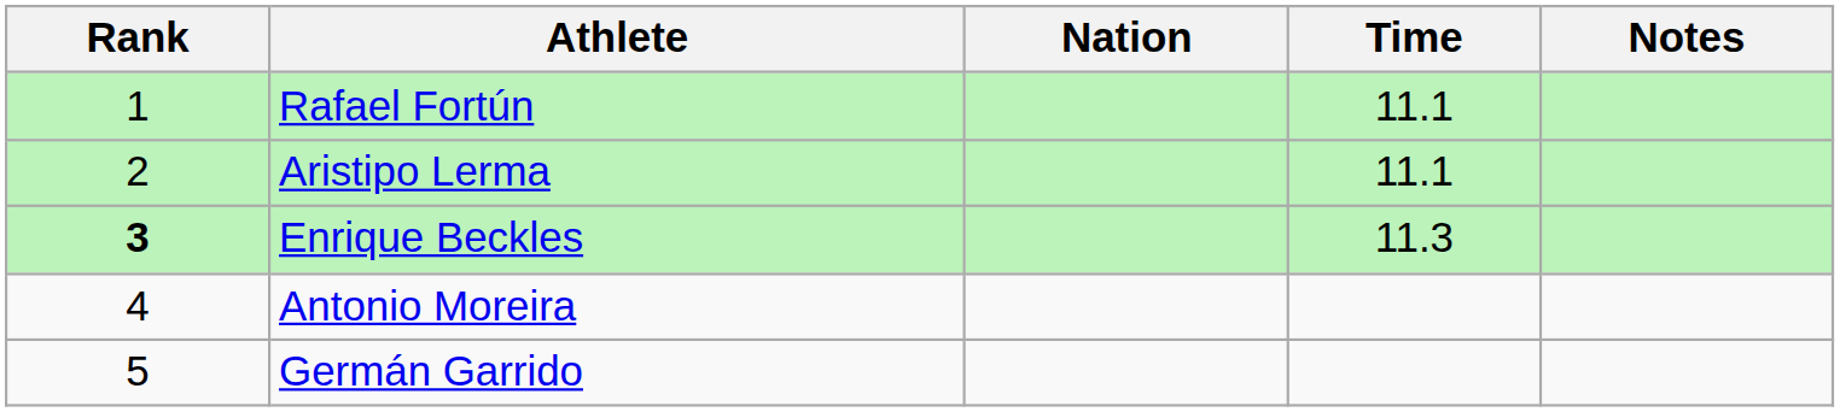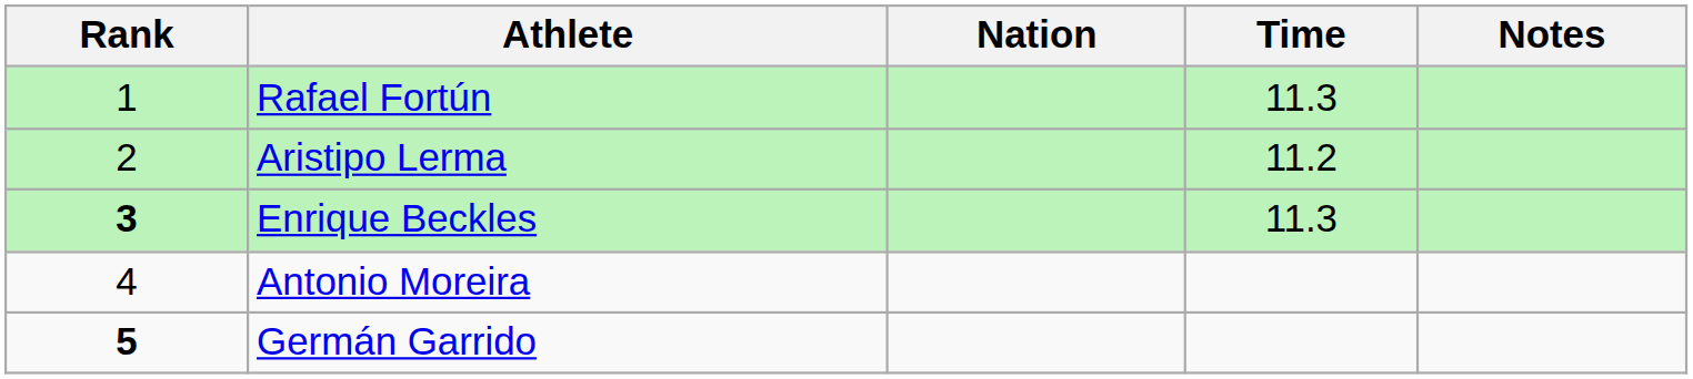Rafael Fortún | Time: 11.1 -> 11.3
Aristipo Lerma | Time: 11.1 -> 11.2
Germán Garrido | Rank: normal -> bold
